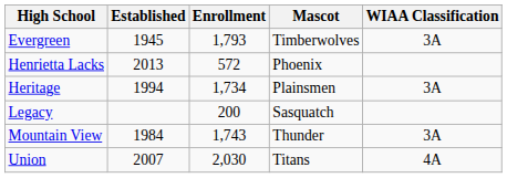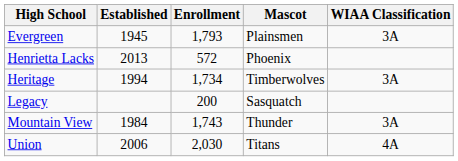Evergreen | Mascot: Timberwolves -> Plainsmen
Heritage | Mascot: Plainsmen -> Timberwolves
Union | Established: 2007 -> 2006
